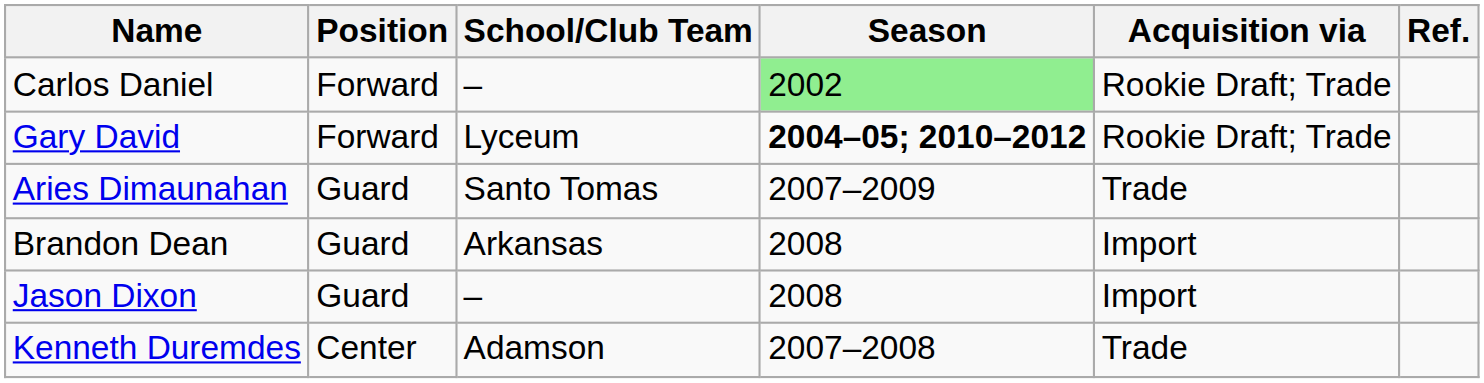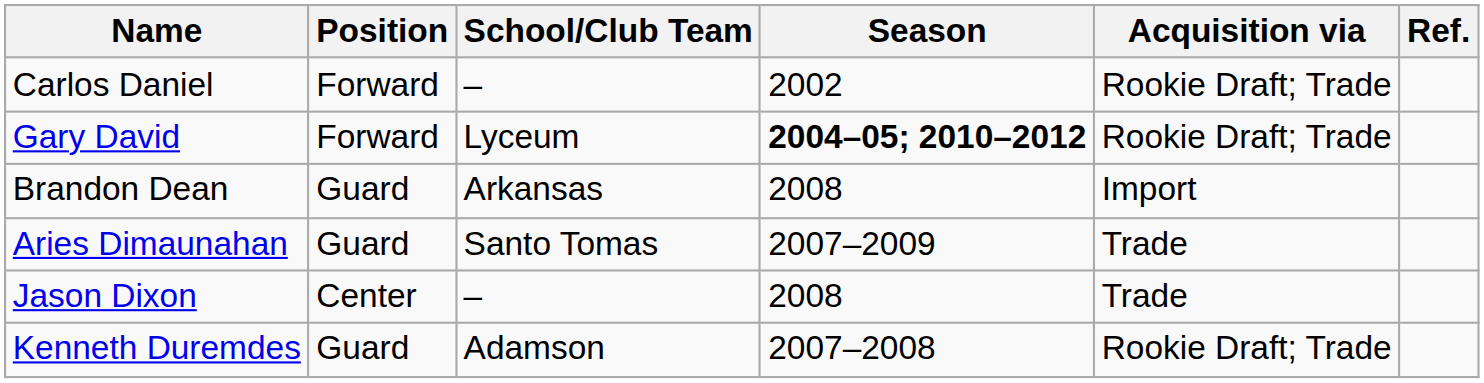Carlos Daniel | Season: lightgreen background -> no background
rows swapped: Brandon Dean <-> Aries Dimaunahan
Jason Dixon | Position: Guard -> Center
Jason Dixon | Acquisition via: Import -> Trade
Kenneth Duremdes | Position: Center -> Guard
Kenneth Duremdes | Acquisition via: Trade -> Rookie Draft; Trade
